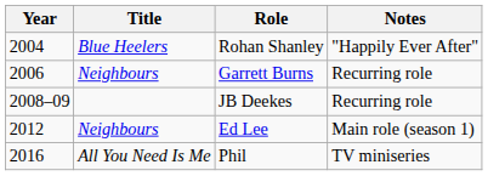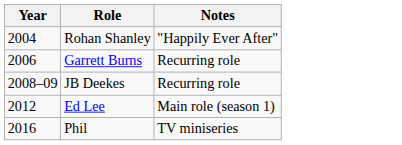- column: Title | Blue Heelers | Neighbours | Neighbours | All You Need Is Me
